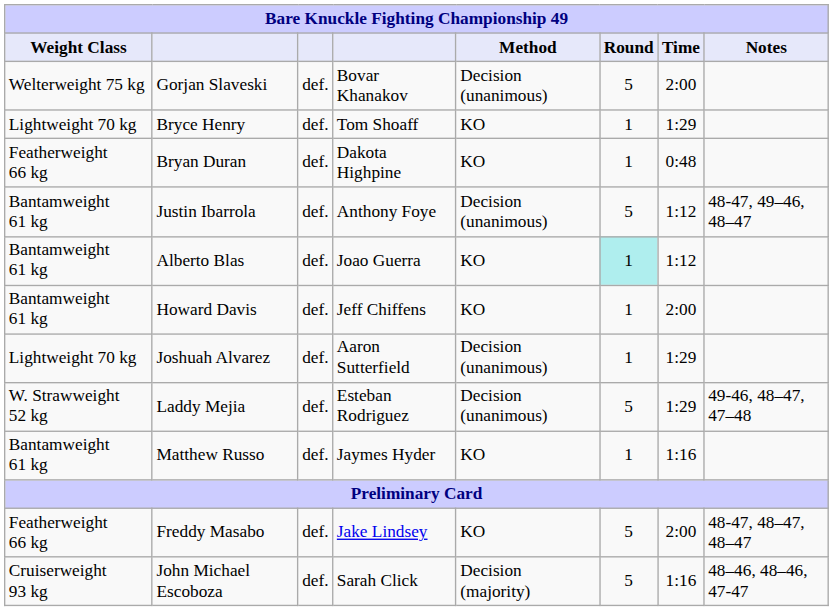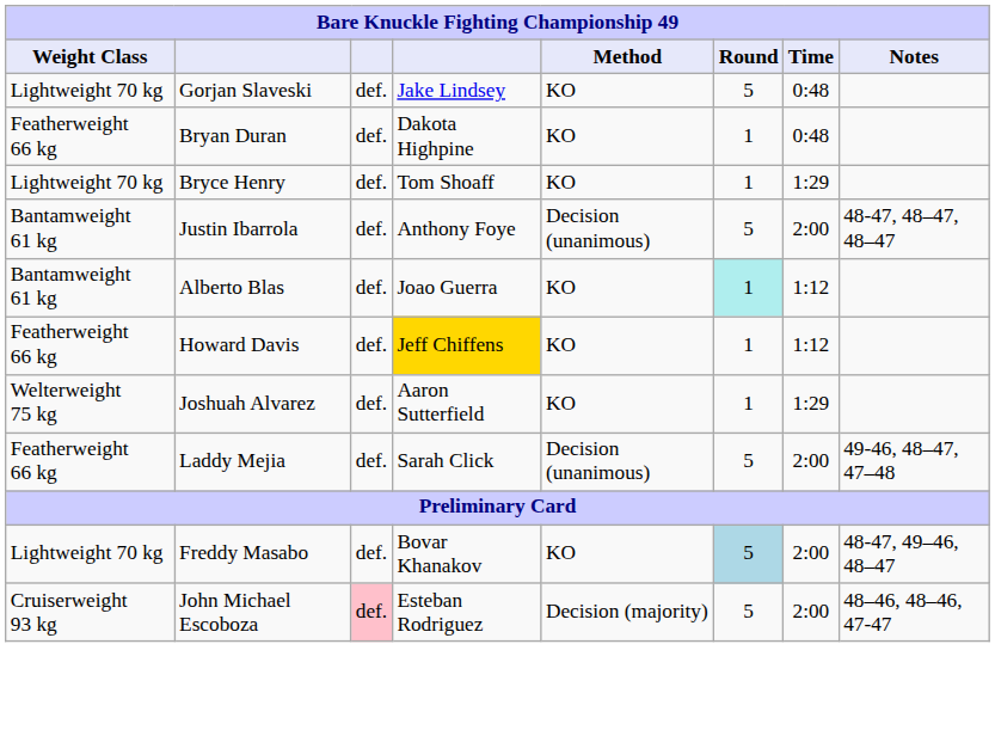Gorjan Slaveski | Weight Class: Welterweight 75 kg -> Lightweight 70 kg
Gorjan Slaveski | column 4: Bovar Khanakov -> Jake Lindsey
Gorjan Slaveski | Method: Decision (unanimous) -> KO
Gorjan Slaveski | Time: 2:00 -> 0:48
rows swapped: Bryce Henry <-> Bryan Duran
Justin Ibarrola | Time: 1:12 -> 2:00
Justin Ibarrola | Notes: 48-47, 49–46, 48–47 -> 48-47, 48–47, 48–47
Howard Davis | Weight Class: Bantamweight 61 kg -> Featherweight 66 kg
Howard Davis | column 4: no background -> gold background
Howard Davis | Time: 2:00 -> 1:12
Joshuah Alvarez | Weight Class: Lightweight 70 kg -> Welterweight 75 kg
Joshuah Alvarez | Method: Decision (unanimous) -> KO
Laddy Mejia | Weight Class: W. Strawweight 52 kg -> Featherweight 66 kg
Laddy Mejia | column 4: Esteban Rodriguez -> Sarah Click
Laddy Mejia | Time: 1:29 -> 2:00
- row: Bantamweight 61 kg | Matthew Russo | def. | Jaymes Hyder | KO | 1 | 1:16
Freddy Masabo | Weight Class: Featherweight 66 kg -> Lightweight 70 kg
Freddy Masabo | column 4: Jake Lindsey -> Bovar Khanakov
Freddy Masabo | Round: no background -> lightblue background
Freddy Masabo | Notes: 48-47, 48–47, 48–47 -> 48-47, 49–46, 48–47
John Michael Escoboza | column 3: no background -> pink background
John Michael Escoboza | column 4: Sarah Click -> Esteban Rodriguez
John Michael Escoboza | Time: 1:16 -> 2:00
